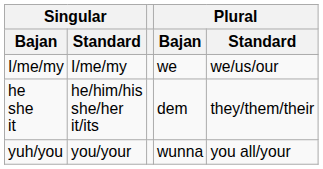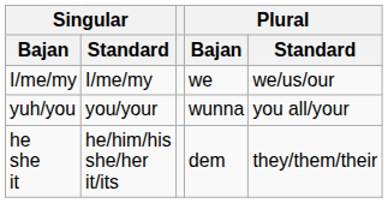rows swapped: yuh/you <-> he she it
